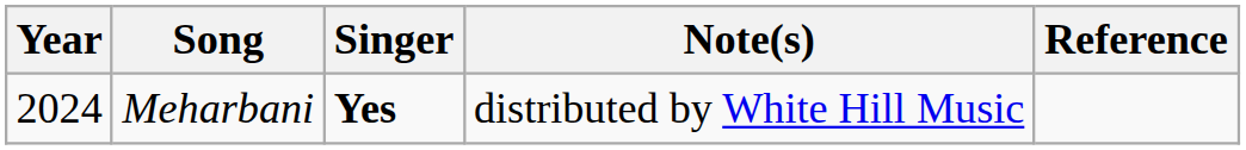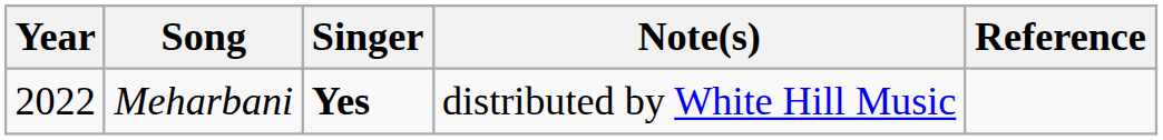Meharbani | Year: 2024 -> 2022
